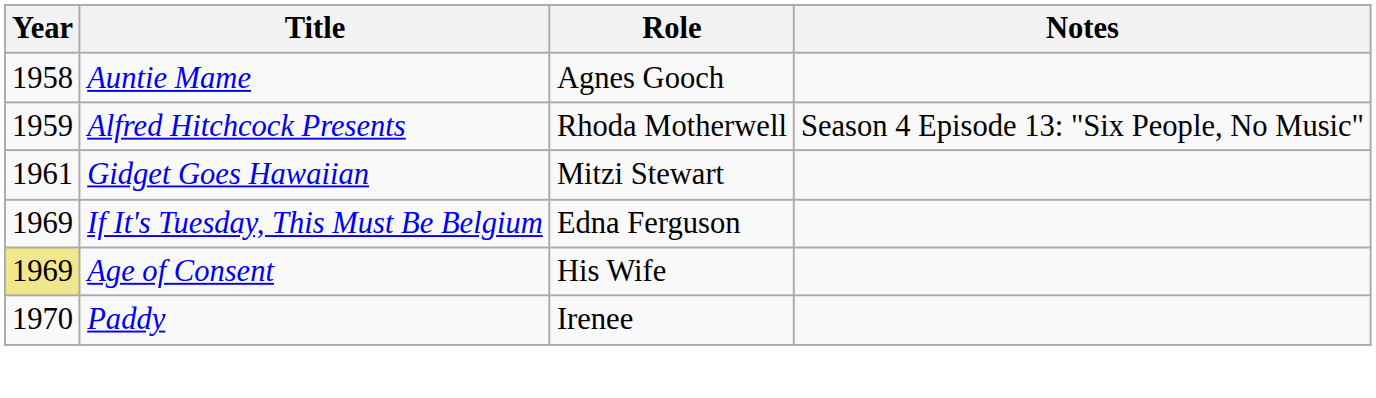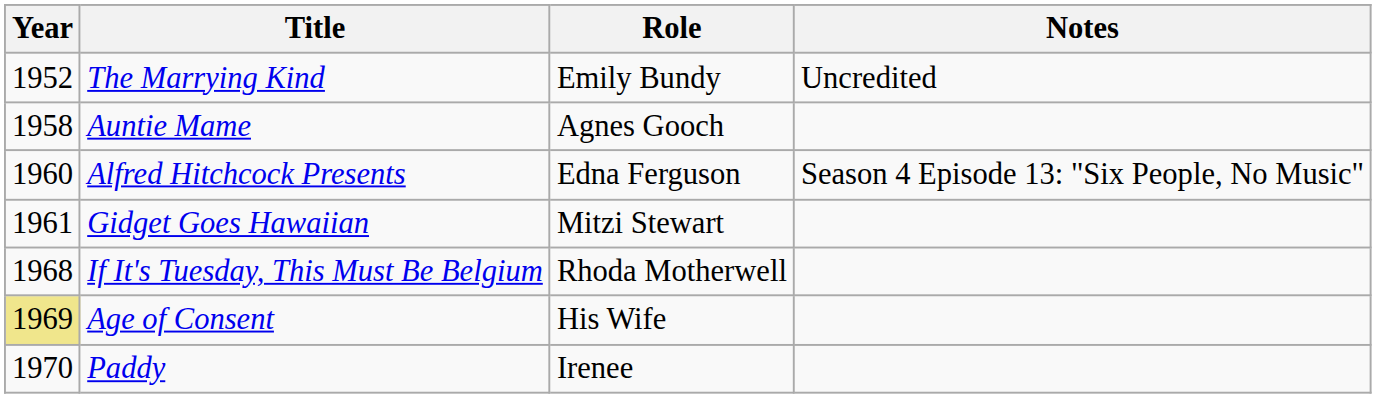+ row: 1952 | The Marrying Kind | Emily Bundy | Uncredited
Alfred Hitchcock Presents | Year: 1959 -> 1960
Alfred Hitchcock Presents | Role: Rhoda Motherwell -> Edna Ferguson
If It's Tuesday, This Must Be Belgium | Year: 1969 -> 1968
If It's Tuesday, This Must Be Belgium | Role: Edna Ferguson -> Rhoda Motherwell
